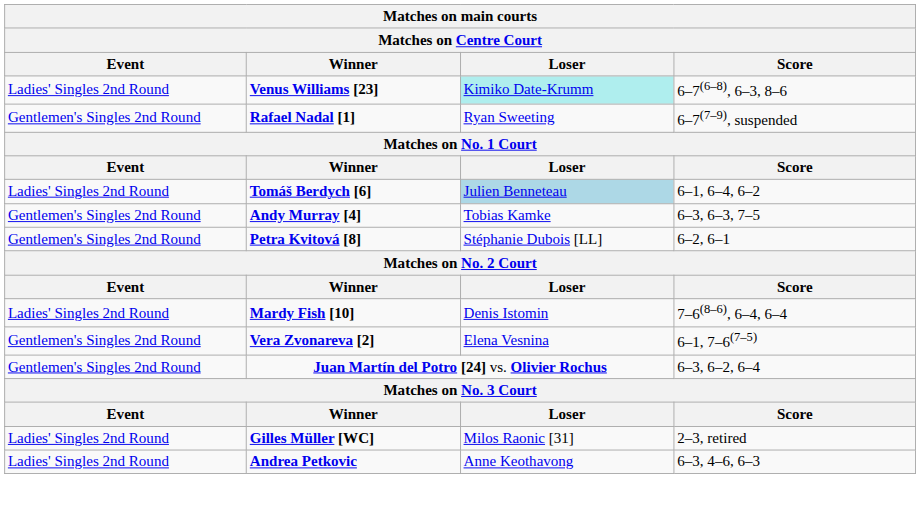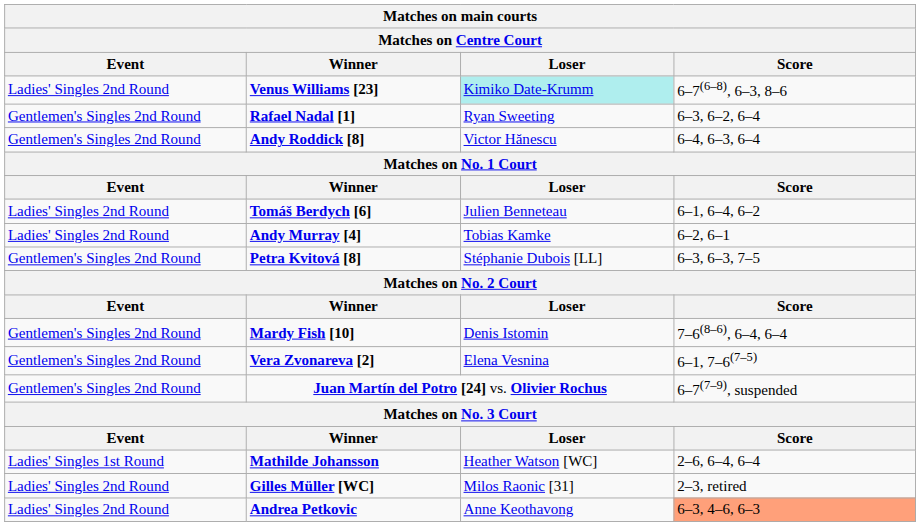Rafael Nadal [1] | Score: 6–7(7–9), suspended -> 6–3, 6–2, 6–4
+ row: Gentlemen's Singles 2nd Round | Andy Roddick [8] | Victor Hănescu | 6–4, 6–3, 6–4
Tomáš Berdych [6] | Loser: lightblue background -> no background
Andy Murray [4] | Event: Gentlemen's Singles 2nd Round -> Ladies' Singles 2nd Round
Andy Murray [4] | Score: 6–3, 6–3, 7–5 -> 6–2, 6–1
Petra Kvitová [8] | Score: 6–2, 6–1 -> 6–3, 6–3, 7–5
Mardy Fish [10] | Event: Ladies' Singles 2nd Round -> Gentlemen's Singles 2nd Round
Juan Martín del Potro [24] vs. Olivier Rochus | Score: 6–3, 6–2, 6–4 -> 6–7(7–9), suspended
+ row: Ladies' Singles 1st Round | Mathilde Johansson | Heather Watson [WC] | 2–6, 6–4, 6–4
Andrea Petkovic | Score: no background -> lightsalmon background
